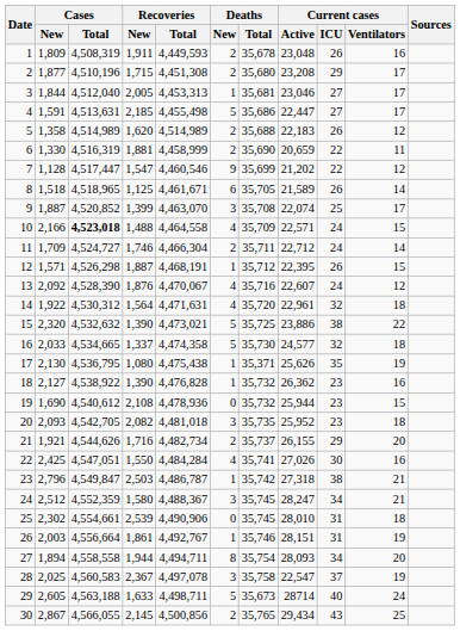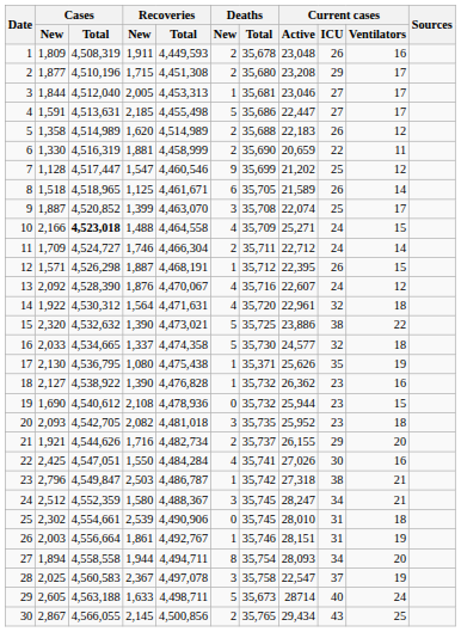7 | Current cases / ICU: 22 -> 25
10 | Current cases / Active: 22,571 -> 25,271
